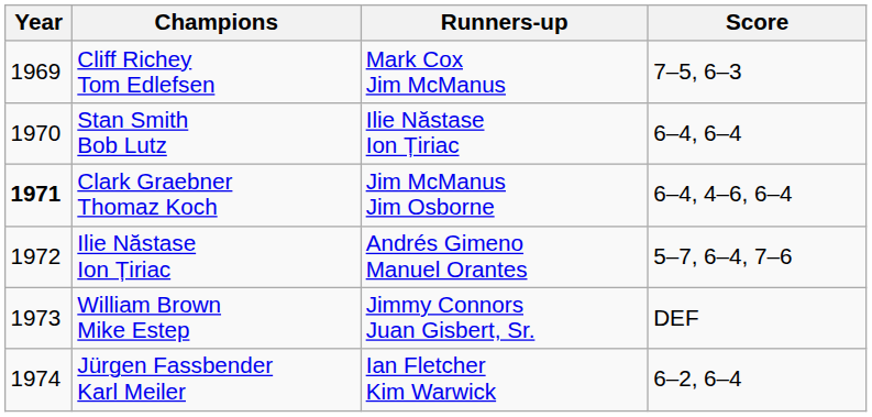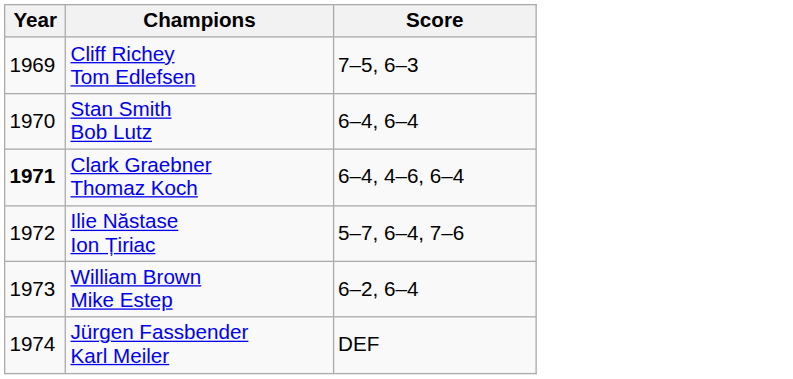- column: Runners-up | Mark Cox Jim McManus | Ilie Năstase Ion Țiriac | Jim McManus Jim Osborne | Andrés Gimeno Manuel Orantes | Jimmy Connors Juan Gisbert, Sr. | Ian Fletcher Kim Warwick
William Brown Mike Estep | Score: DEF -> 6–2, 6–4
Jürgen Fassbender Karl Meiler | Score: 6–2, 6–4 -> DEF
